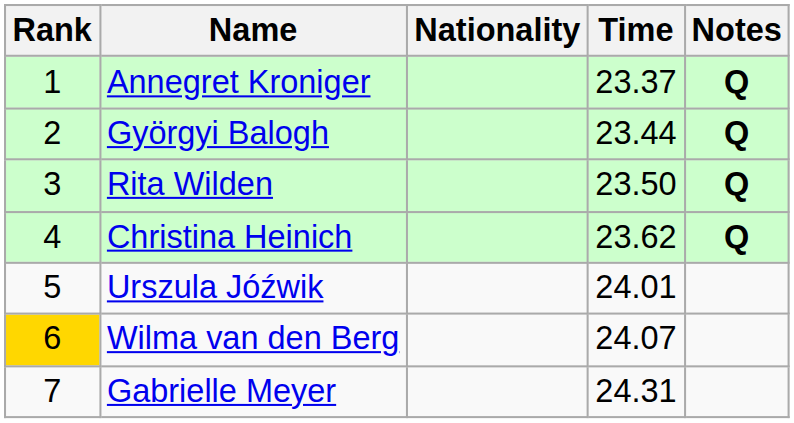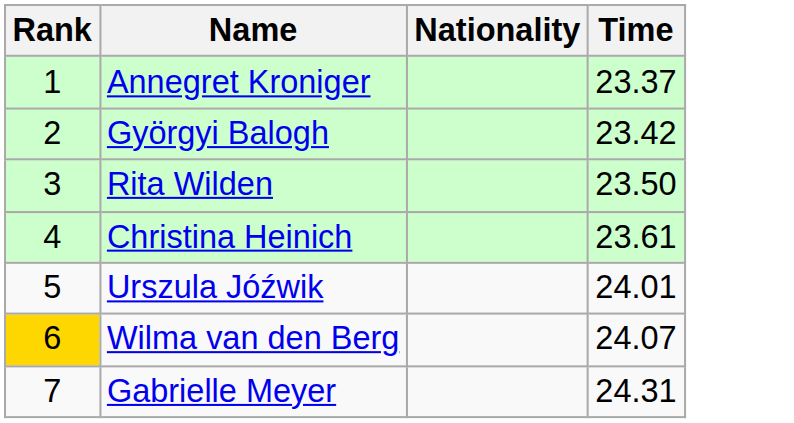- column: Notes | Q | Q | Q | Q
Györgyi Balogh | Time: 23.44 -> 23.42
Christina Heinich | Time: 23.62 -> 23.61
